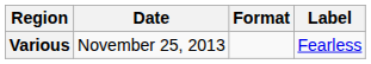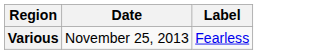- column: Format
